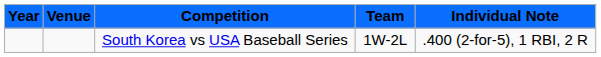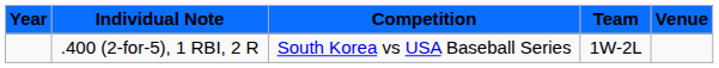columns swapped: Venue <-> Individual Note
